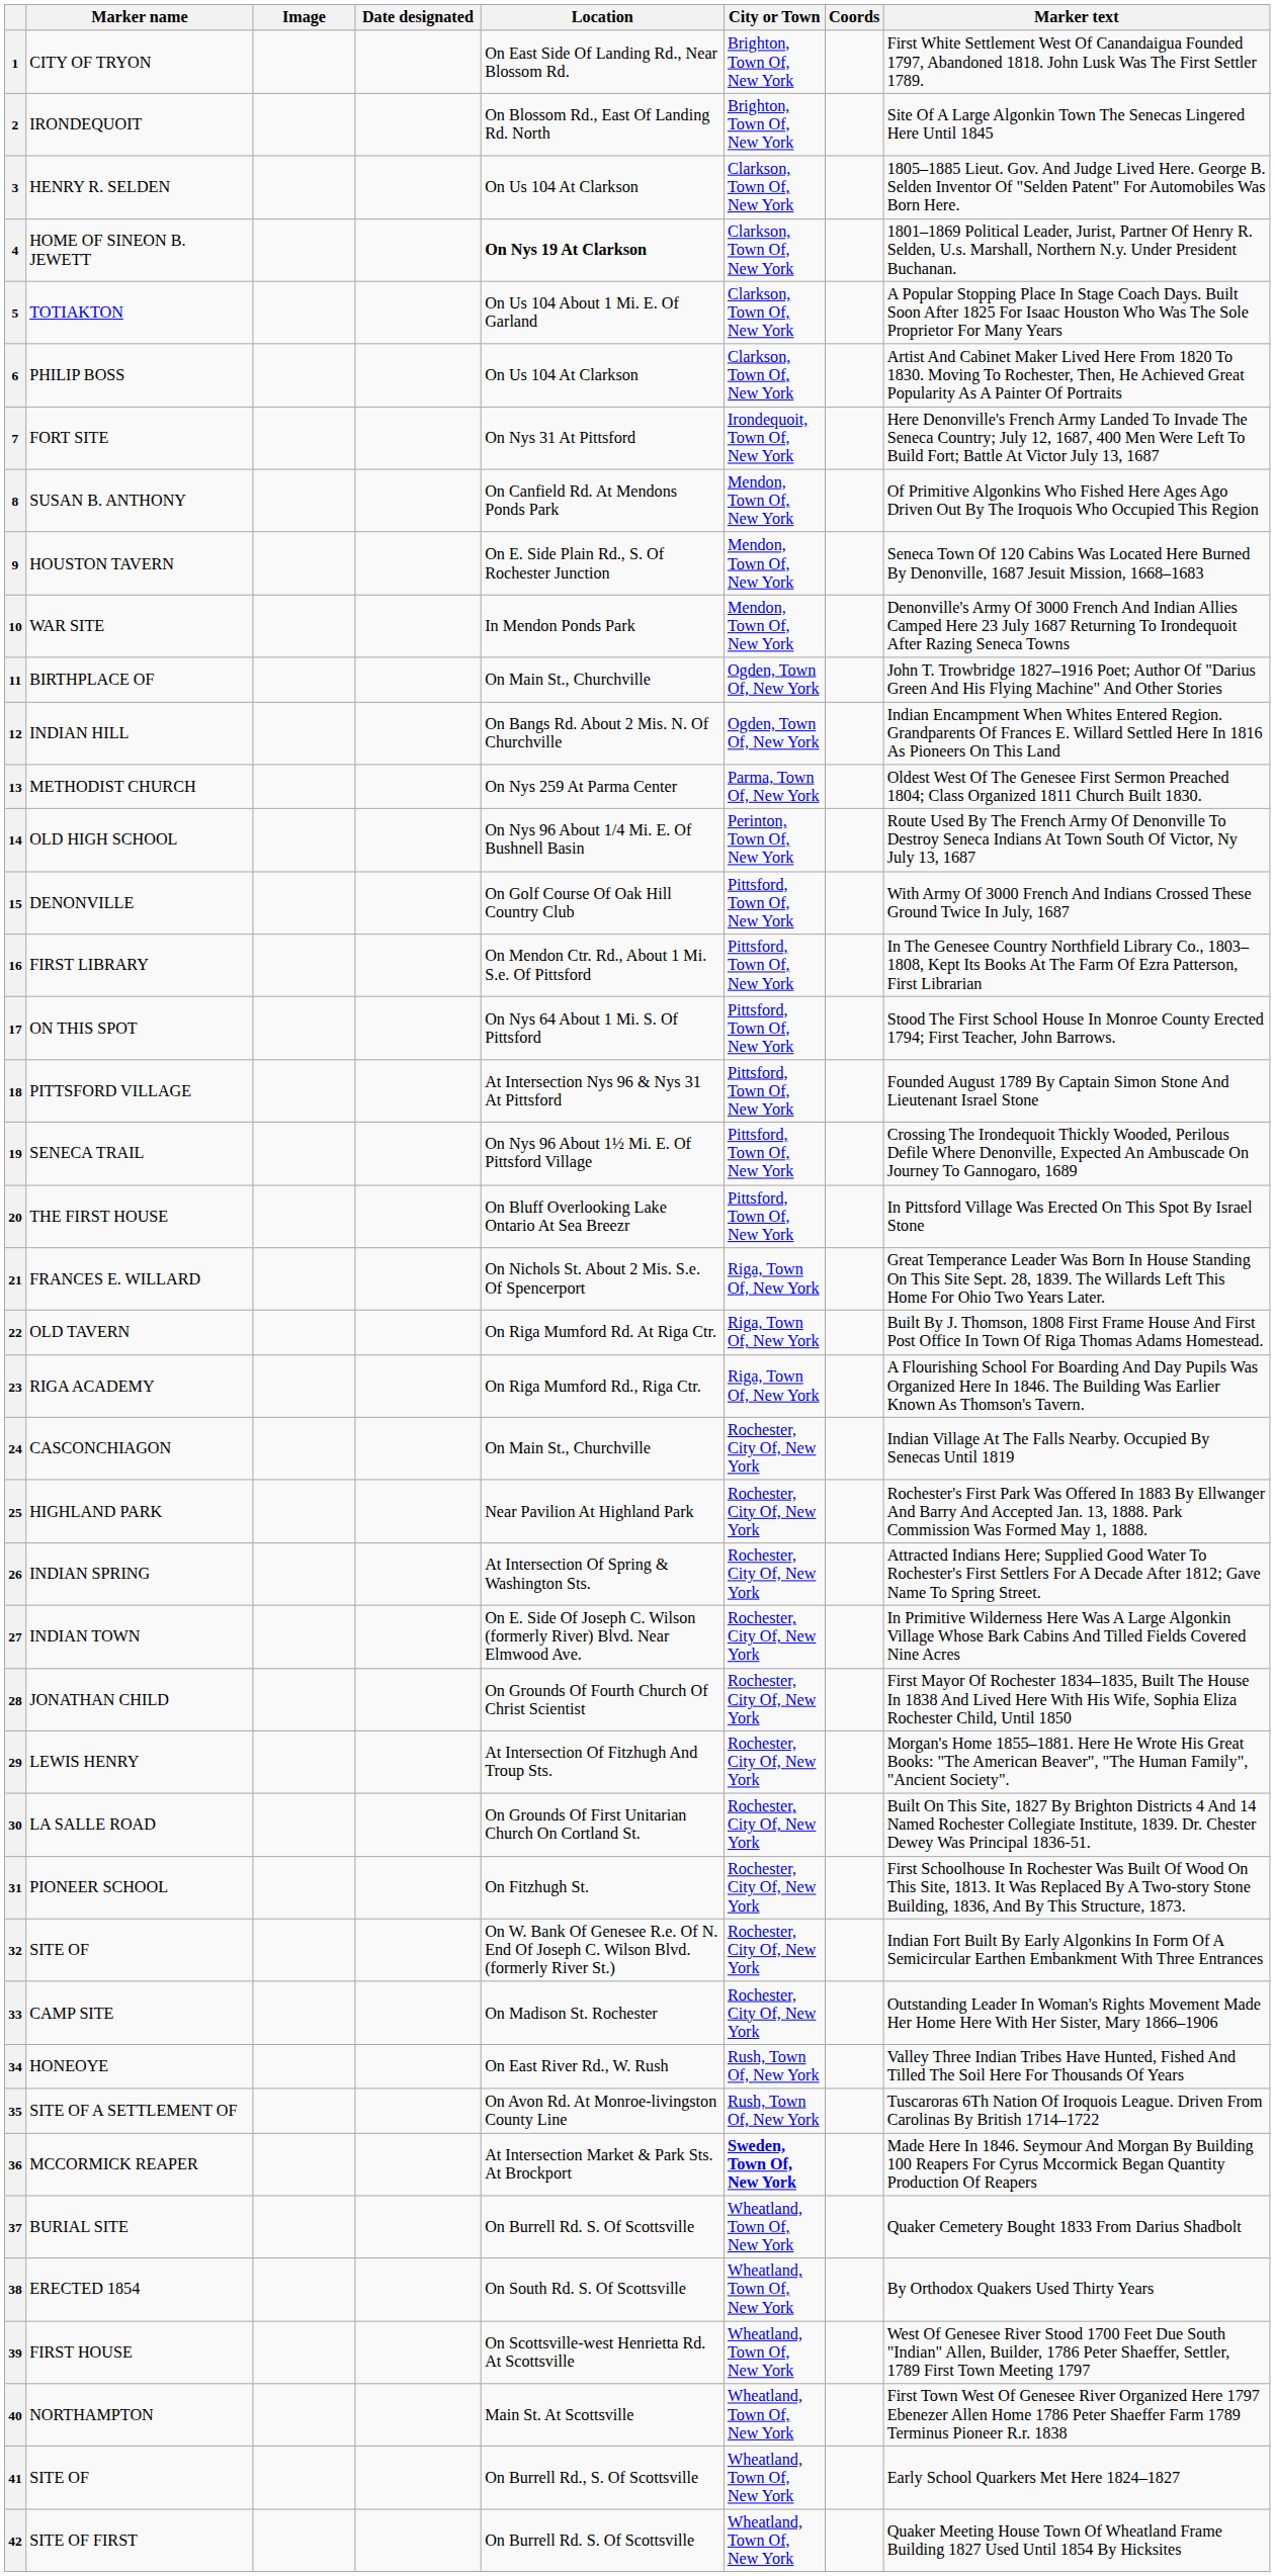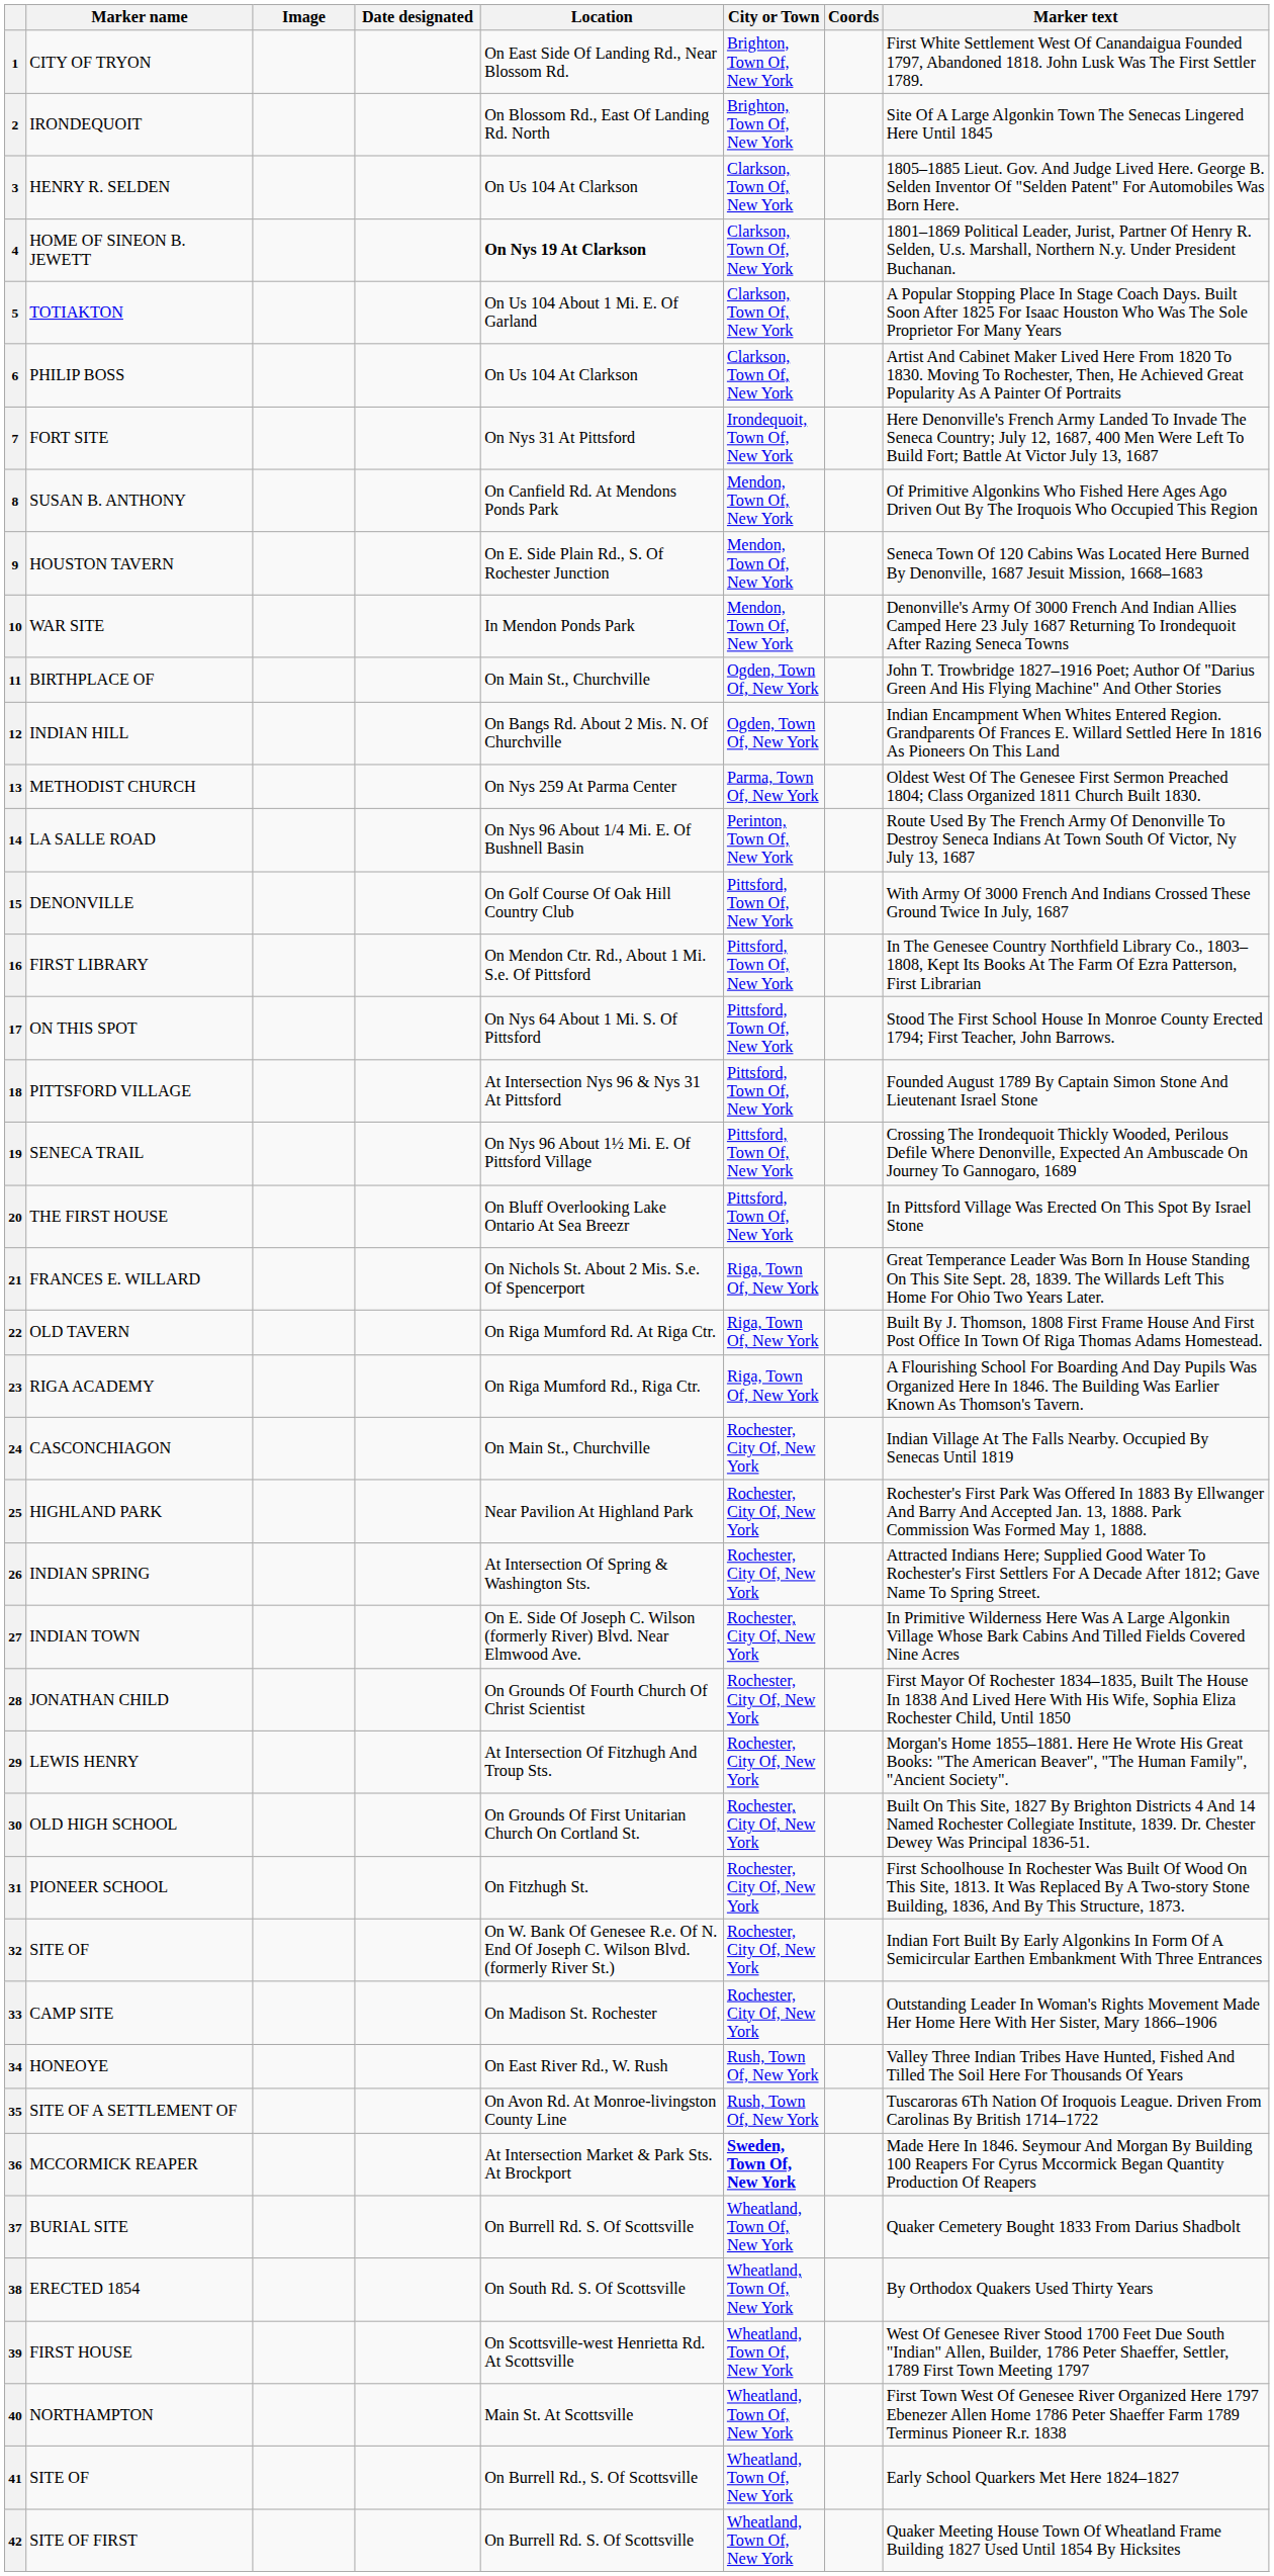14 | Marker name: OLD HIGH SCHOOL -> LA SALLE ROAD
30 | Marker name: LA SALLE ROAD -> OLD HIGH SCHOOL
